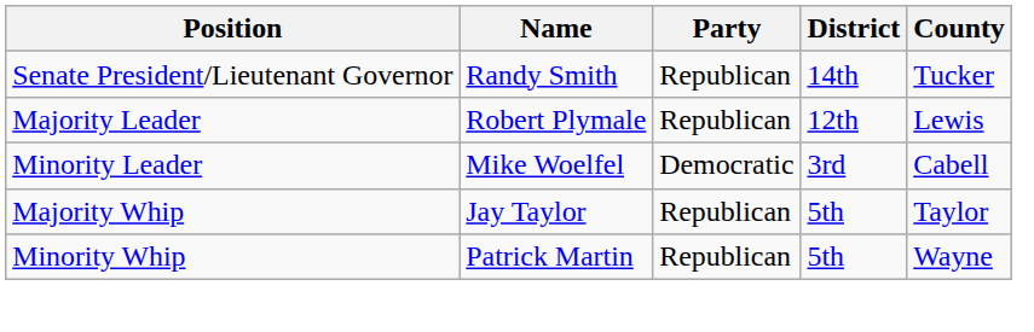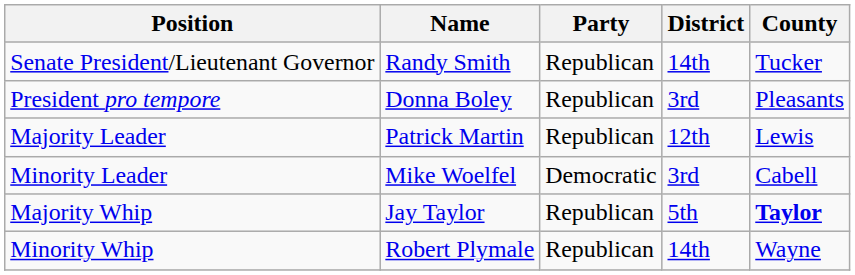+ row: President pro tempore | Donna Boley | Republican | 3rd | Pleasants
Majority Leader | Name: Robert Plymale -> Patrick Martin
Majority Whip | County: normal -> bold
Minority Whip | Name: Patrick Martin -> Robert Plymale
Minority Whip | District: 5th -> 14th
